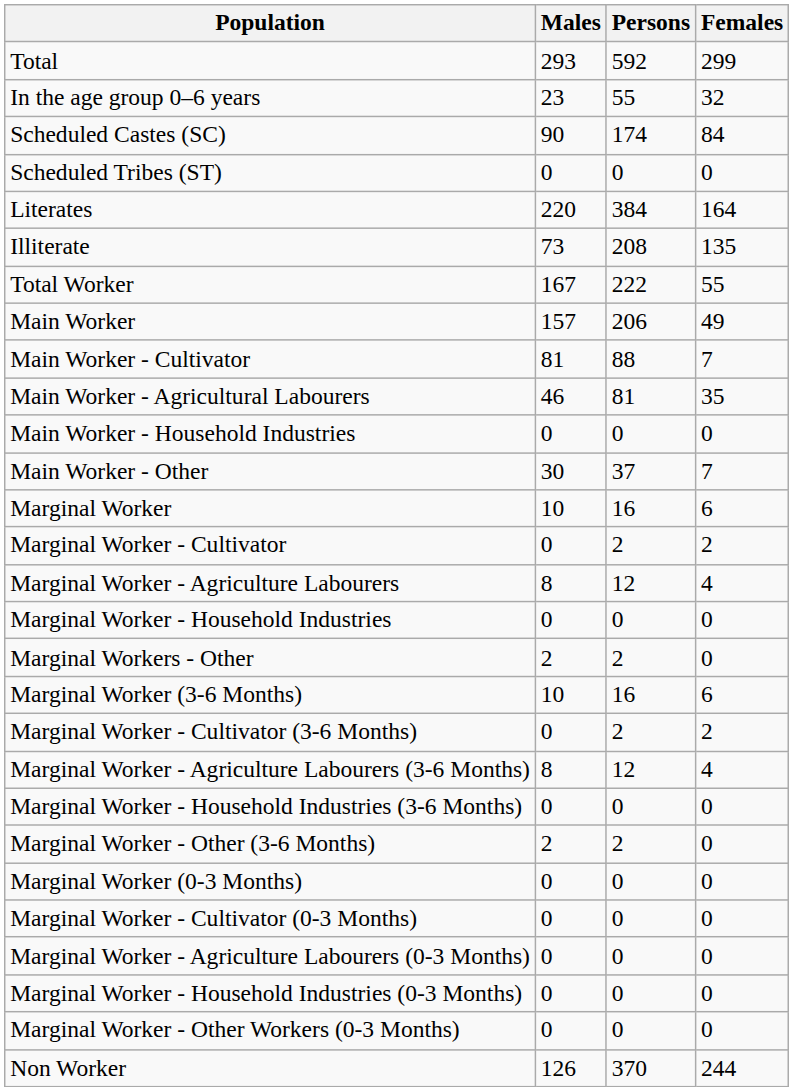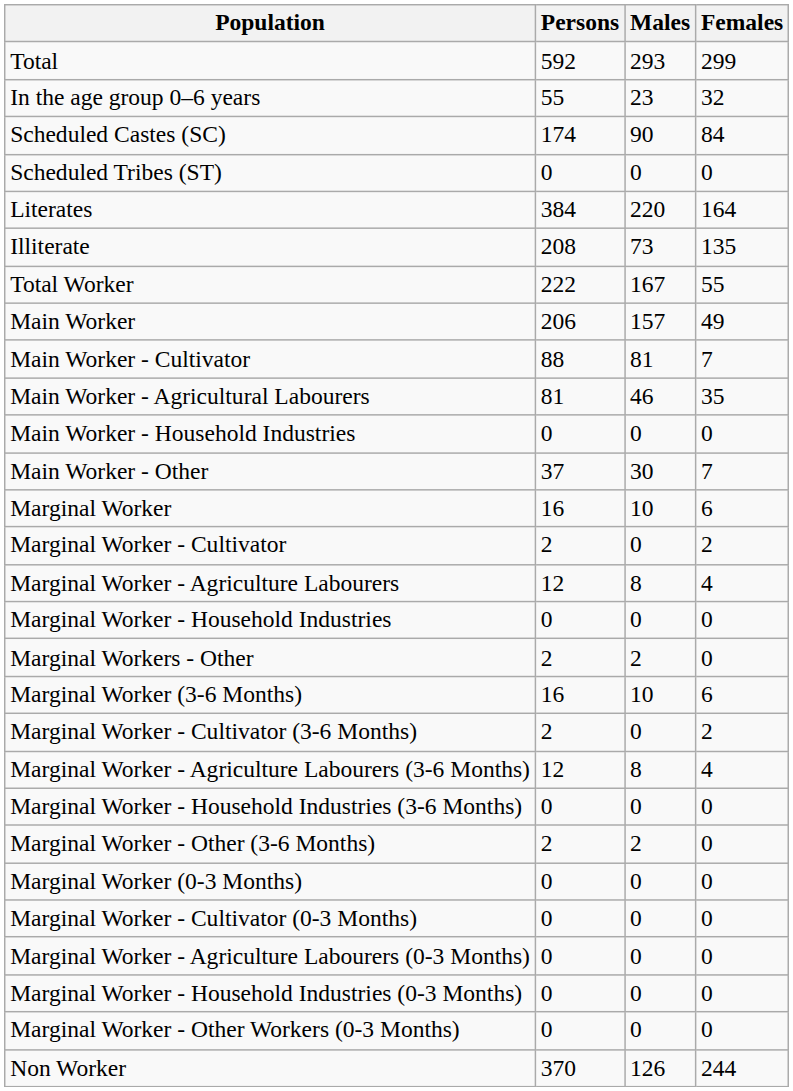columns swapped: Persons <-> Males
